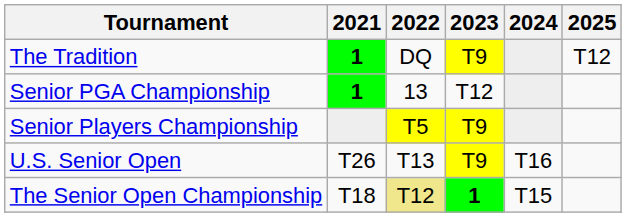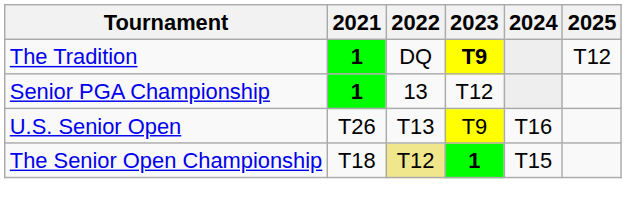The Tradition | 2023: normal -> bold
- row: Senior Players Championship | T5 | T9
